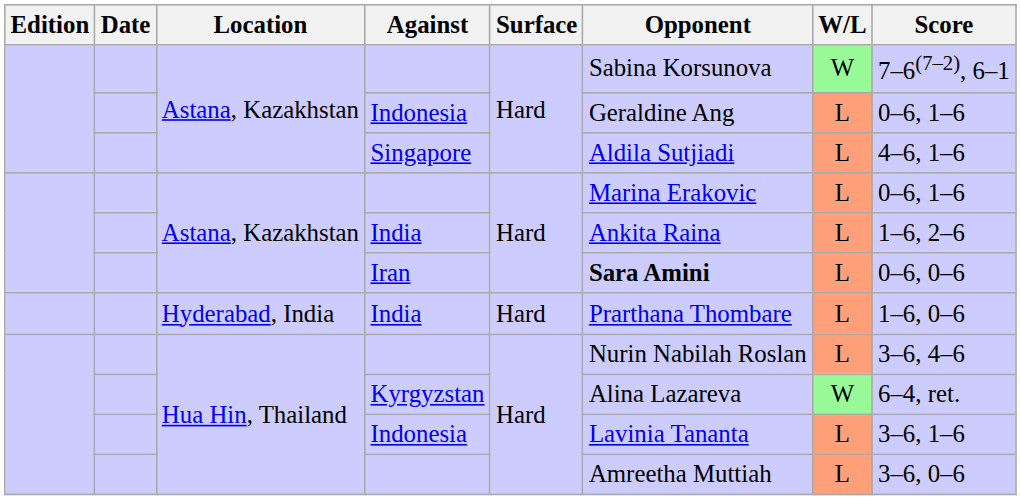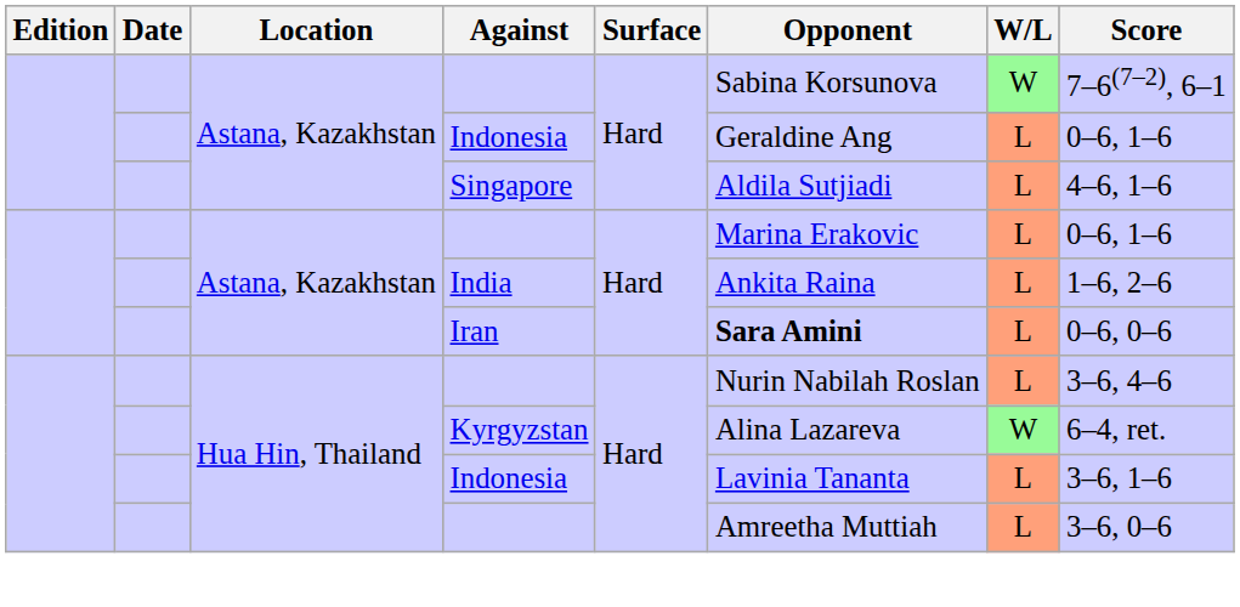- row: Hyderabad, India | India | Hard | Prarthana Thombare | L | 1–6, 0–6
